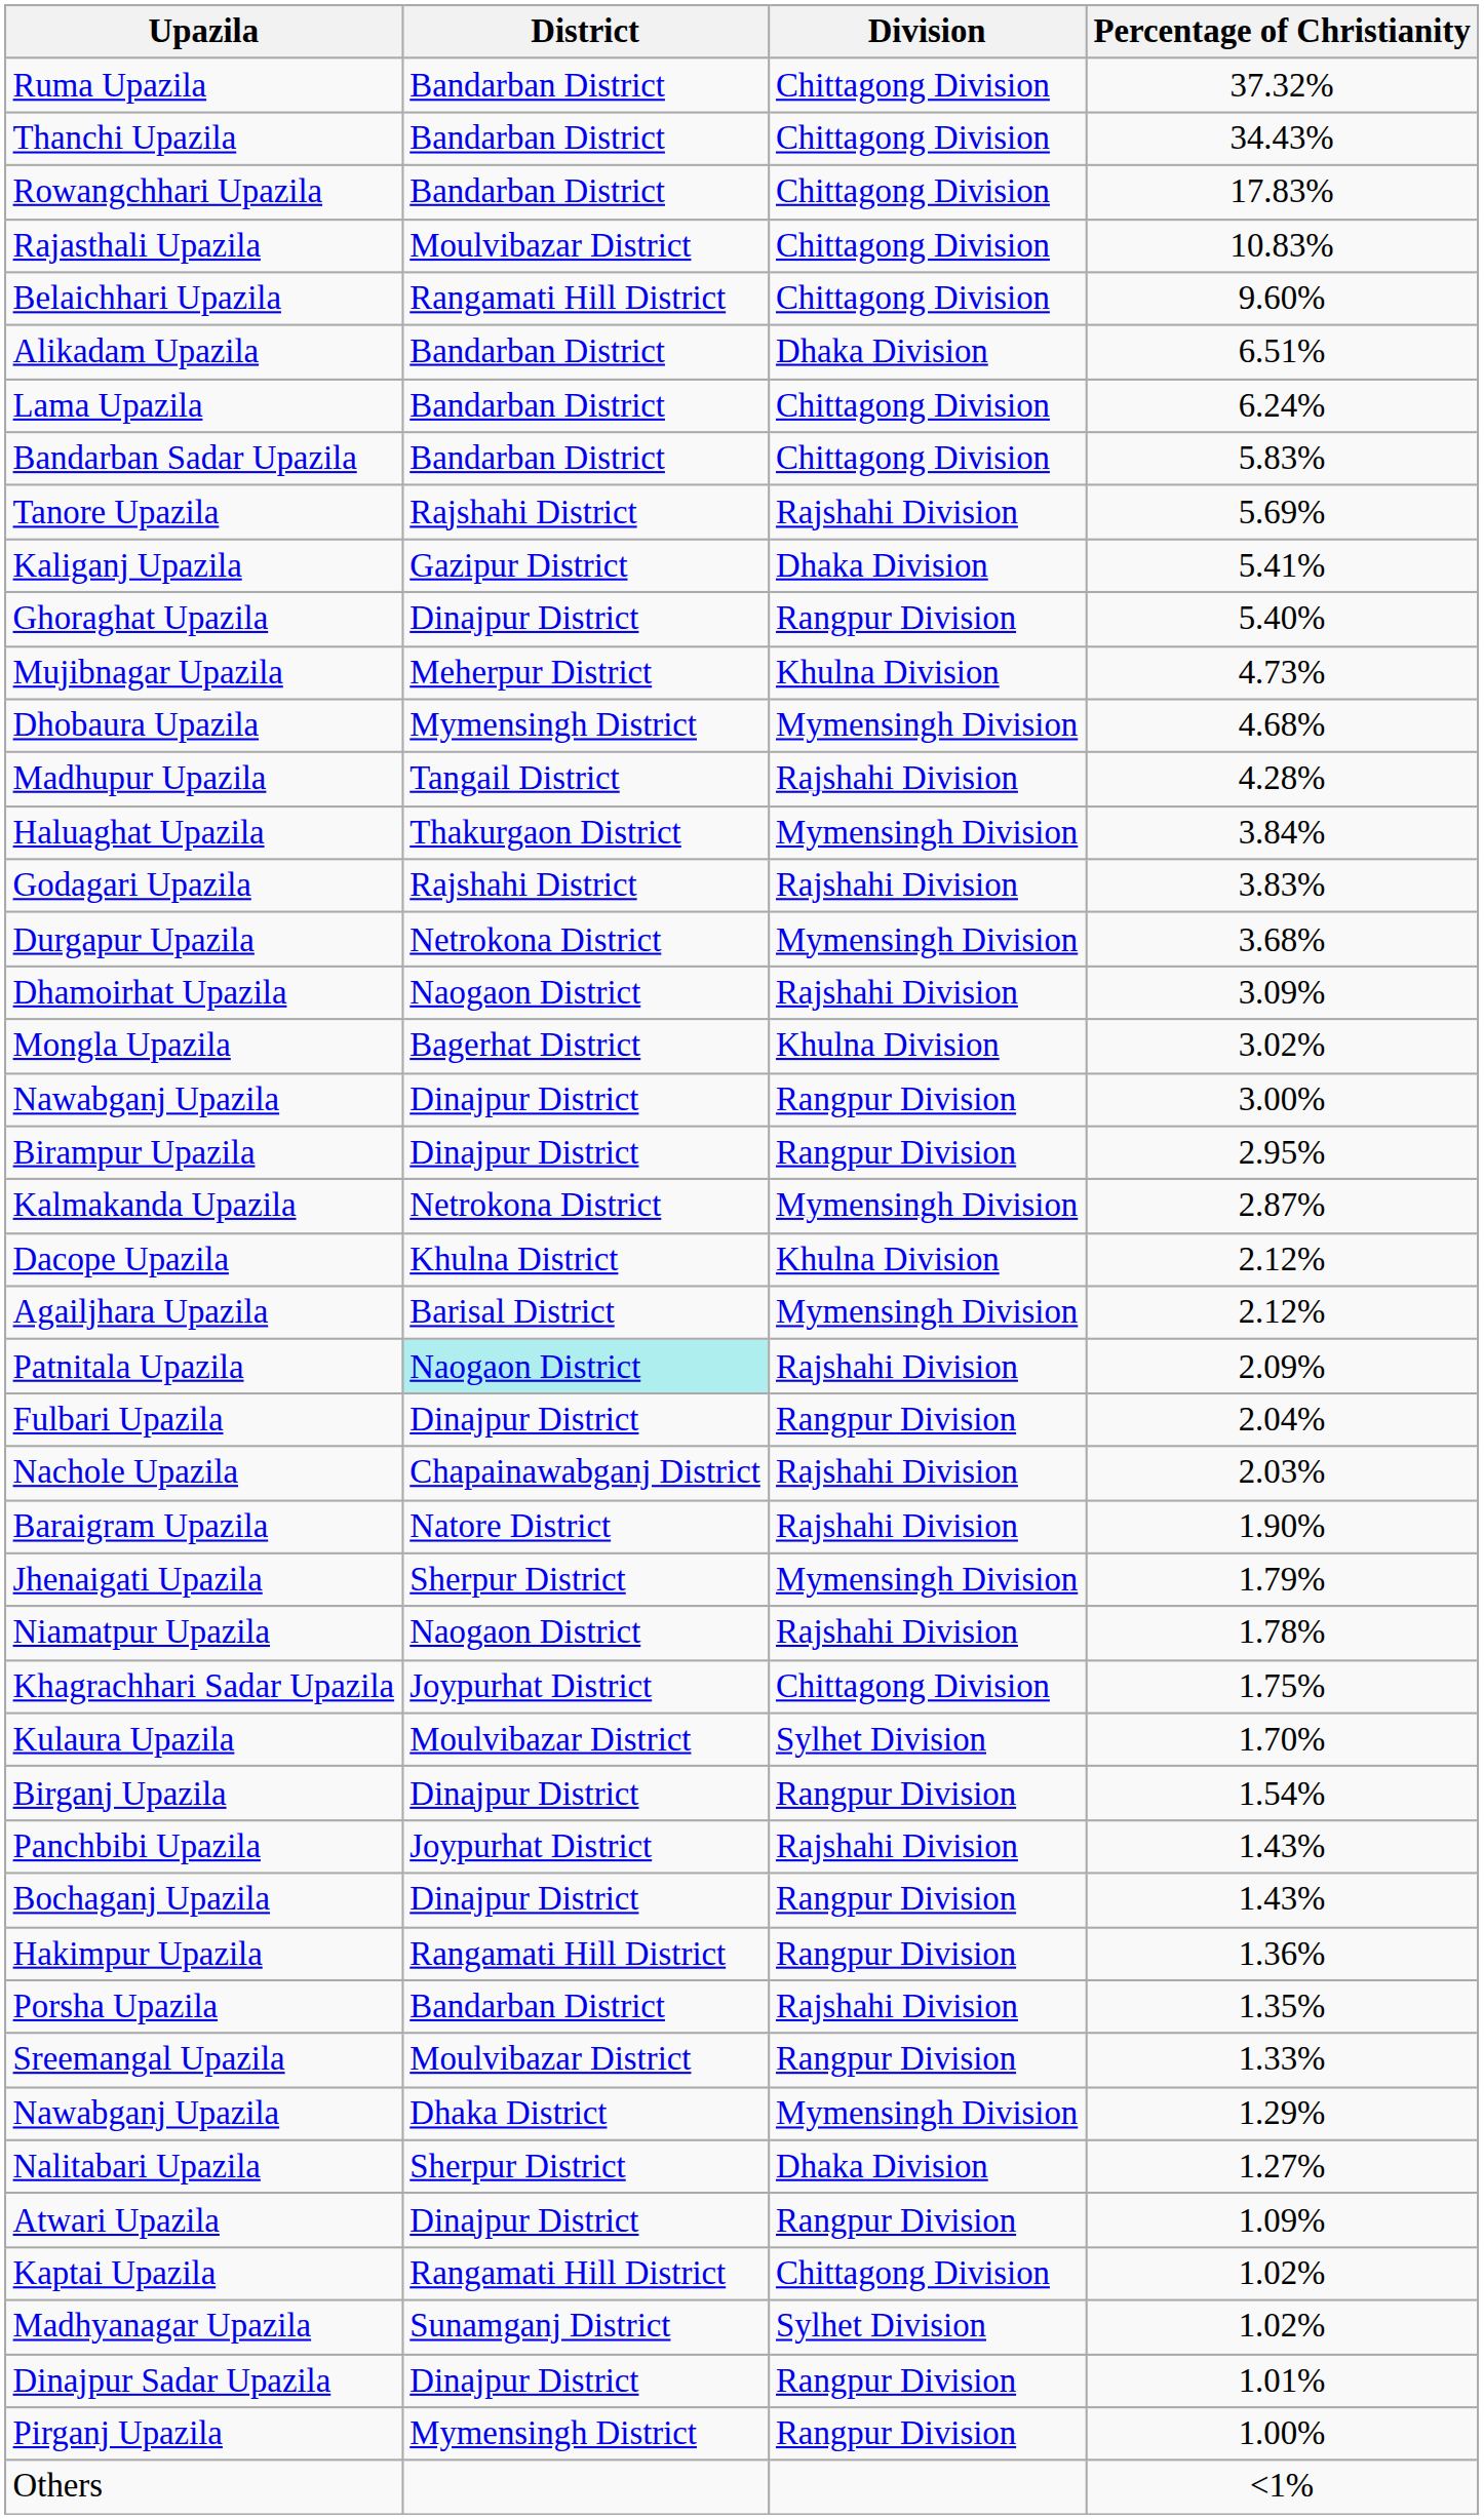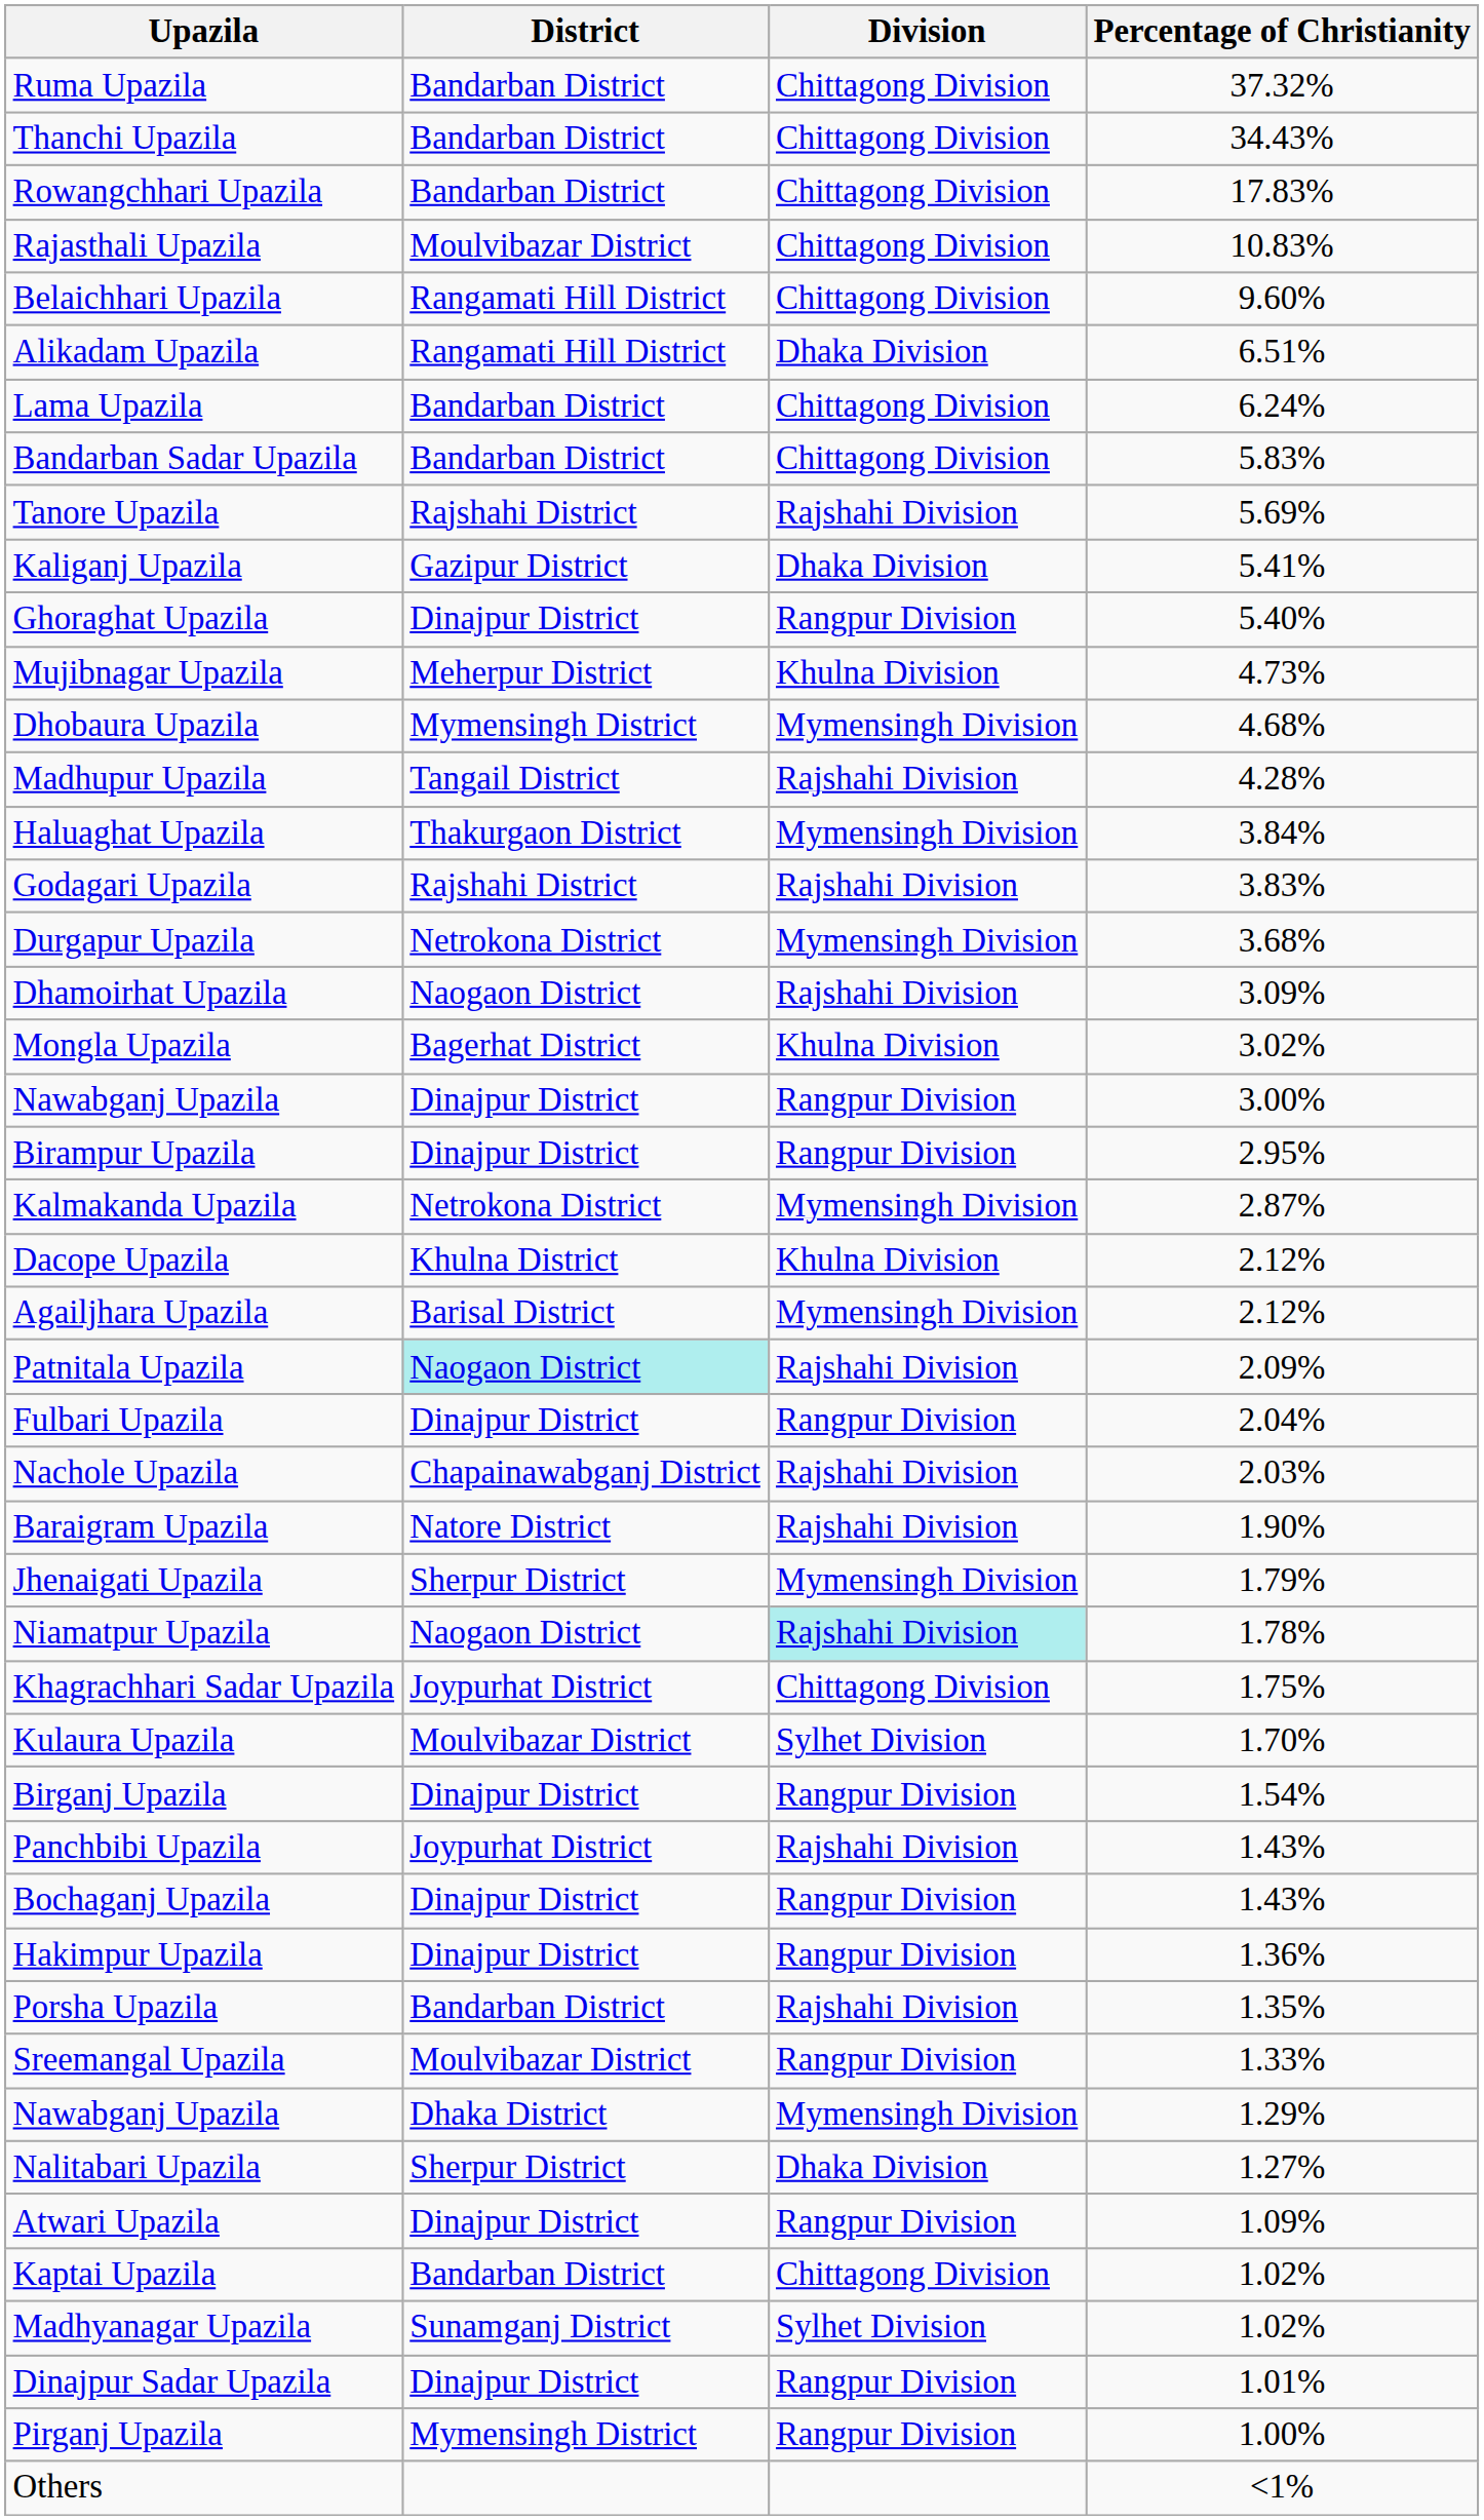Alikadam Upazila | District: Bandarban District -> Rangamati Hill District
Niamatpur Upazila | Division: no background -> paleturquoise background
Hakimpur Upazila | District: Rangamati Hill District -> Dinajpur District
Kaptai Upazila | District: Rangamati Hill District -> Bandarban District
